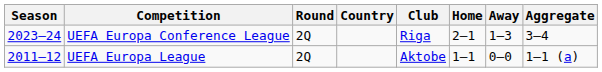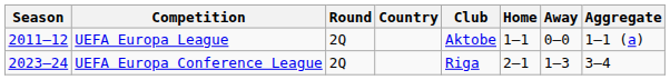rows swapped: UEFA Europa League <-> UEFA Europa Conference League
